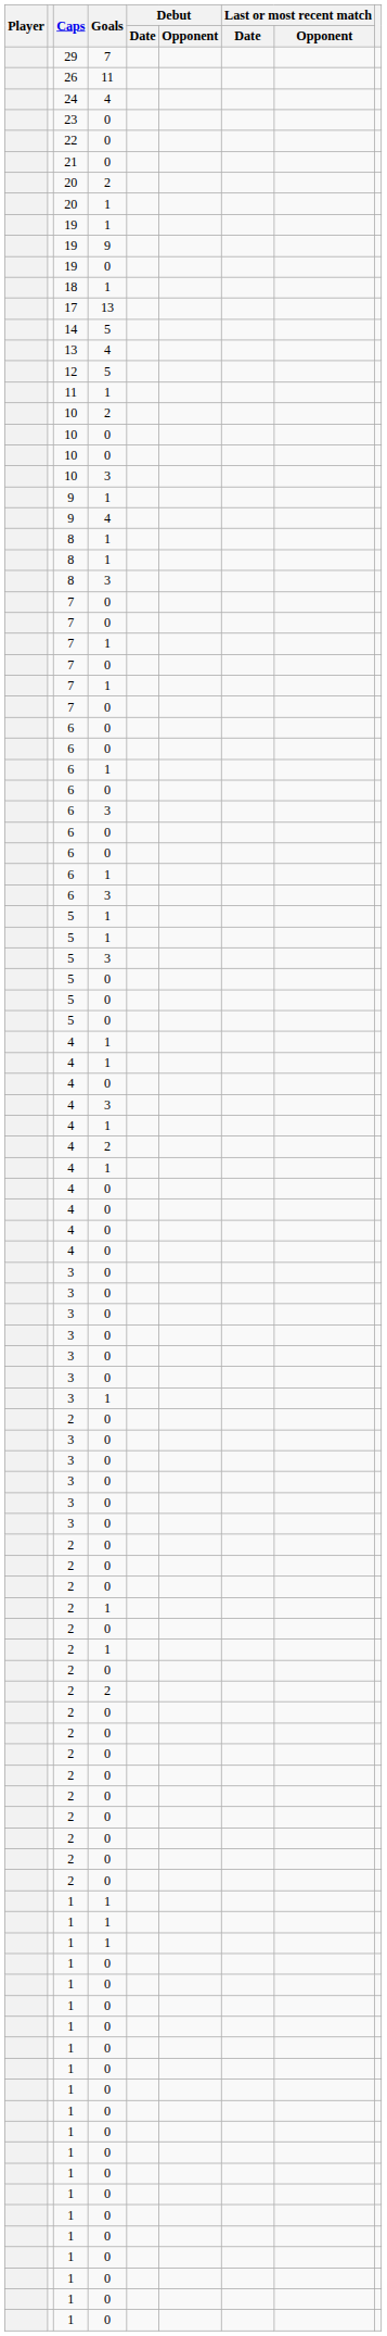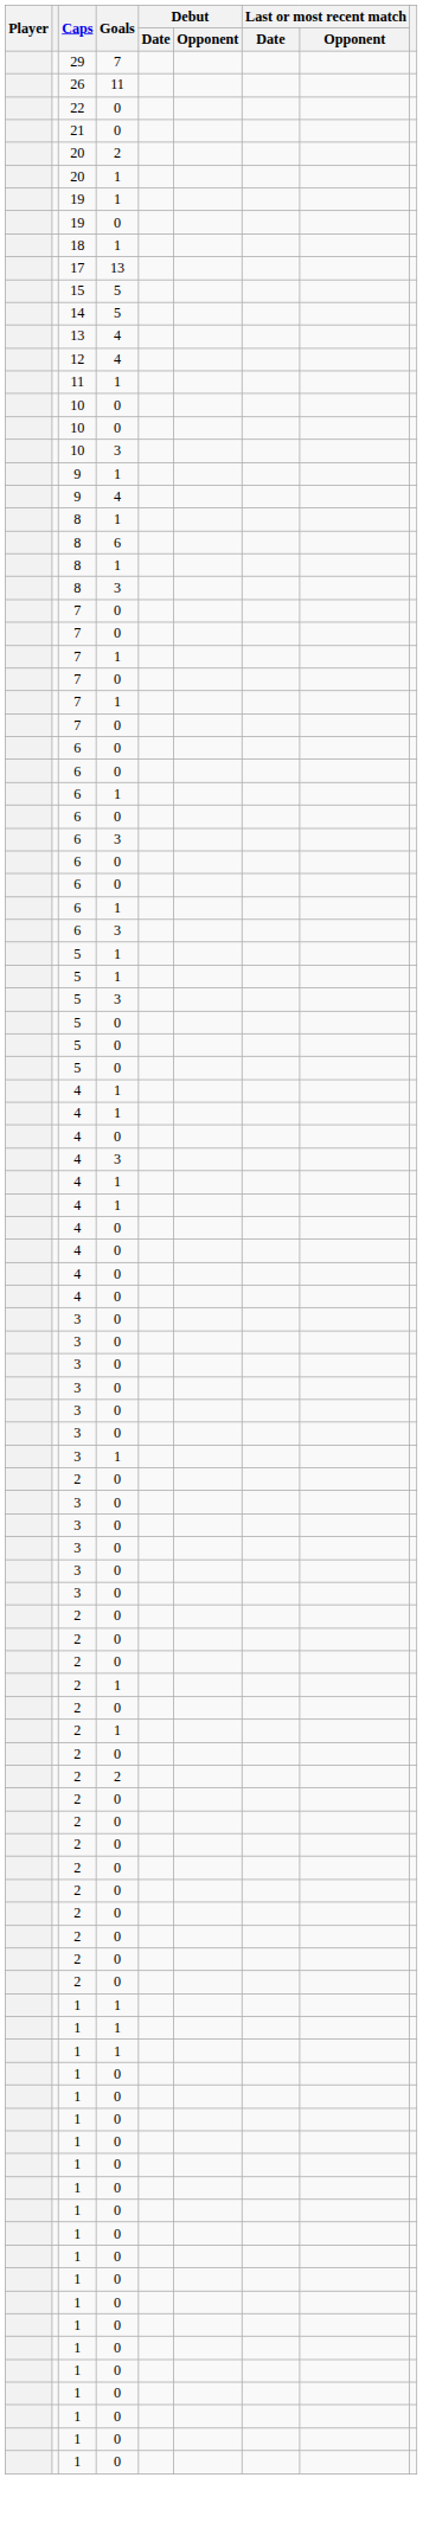- row: 24 | 4
- row: 23 | 0
- row: 19 | 9
+ row: 15 | 5
+ row: 12 | 4
- row: 12 | 5
- row: 10 | 2
+ row: 8 | 6
- row: 4 | 2
